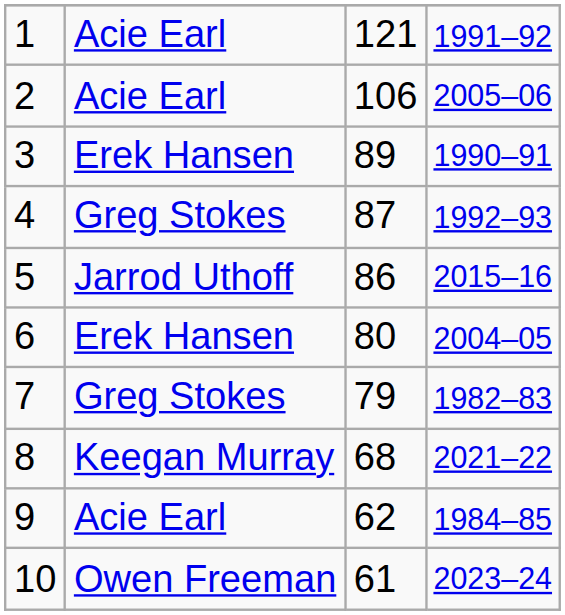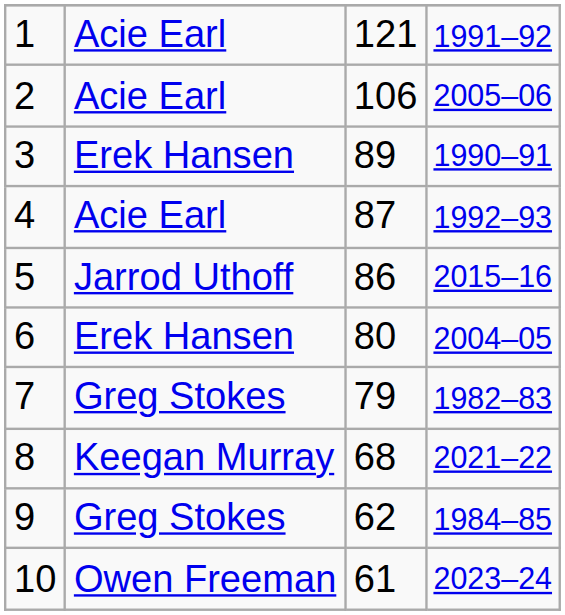4 | column 2: Greg Stokes -> Acie Earl
9 | column 2: Acie Earl -> Greg Stokes
